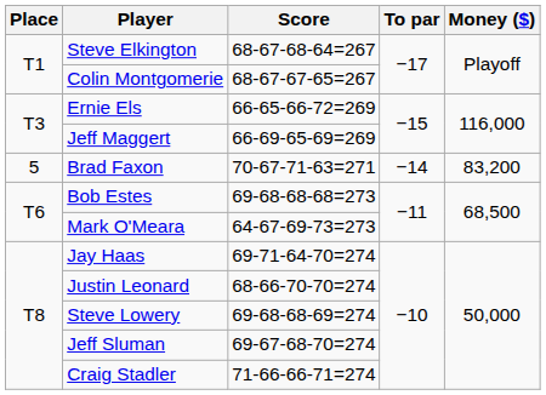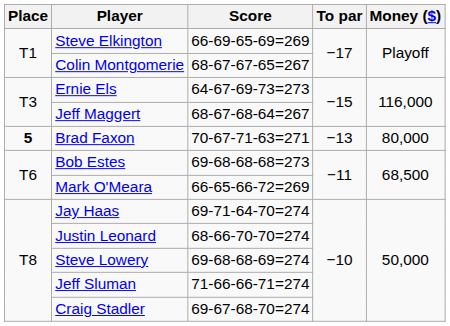Steve Elkington | Score: 68-67-68-64=267 -> 66-69-65-69=269
Ernie Els | Score: 66-65-66-72=269 -> 64-67-69-73=273
Jeff Maggert | Score: 66-69-65-69=269 -> 68-67-68-64=267
Brad Faxon | Place: normal -> bold
Brad Faxon | To par: −14 -> −13
Brad Faxon | Money ($): 83,200 -> 80,000
Mark O'Meara | Score: 64-67-69-73=273 -> 66-65-66-72=269
Jeff Sluman | Score: 69-67-68-70=274 -> 71-66-66-71=274
Craig Stadler | Score: 71-66-66-71=274 -> 69-67-68-70=274
